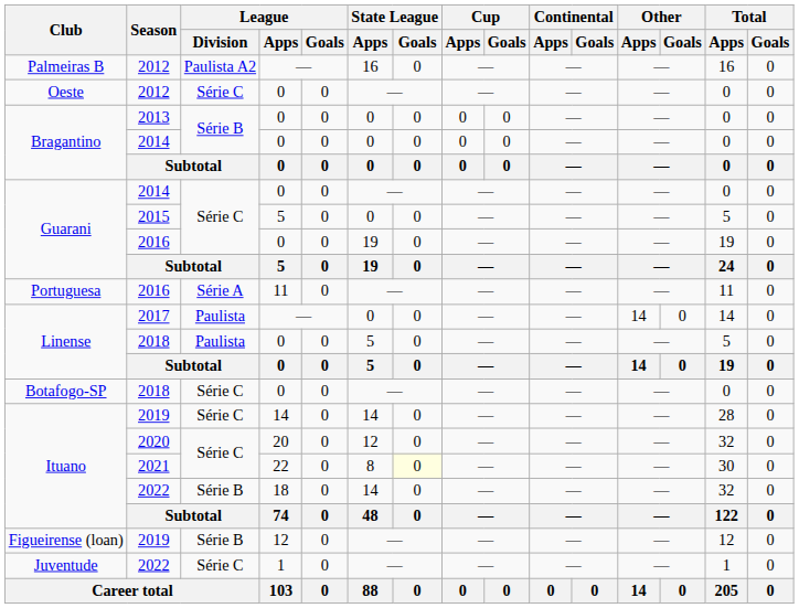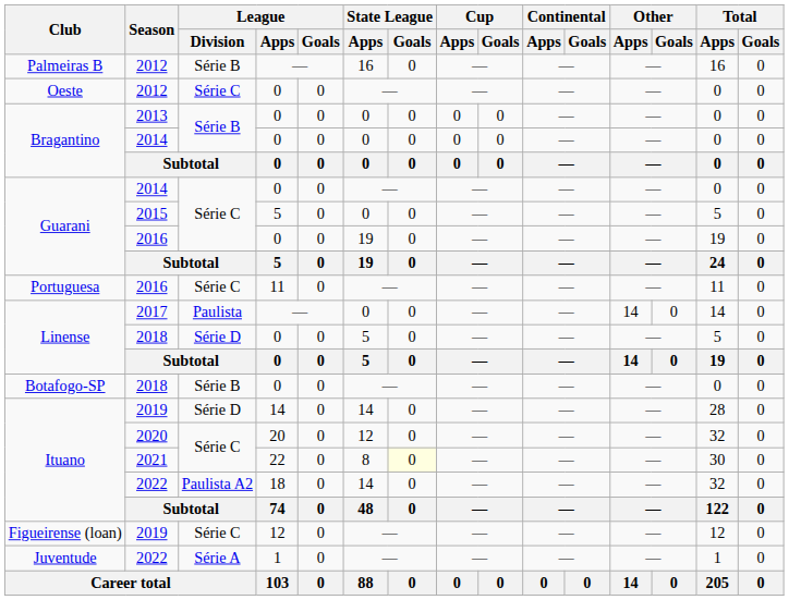Palmeiras B / 2012 | League / Division: Paulista A2 -> Série B
Portuguesa / 2016 | League / Division: Série A -> Série C
Linense / 2018 | League / Division: Paulista -> Série D
Botafogo-SP / 2018 | League / Division: Série C -> Série B
Ituano / 2019 | League / Division: Série C -> Série D
Ituano / 2022 | League / Division: Série B -> Paulista A2
Figueirense (loan) / 2019 | League / Division: Série B -> Série C
Juventude / 2022 | League / Division: Série C -> Série A
